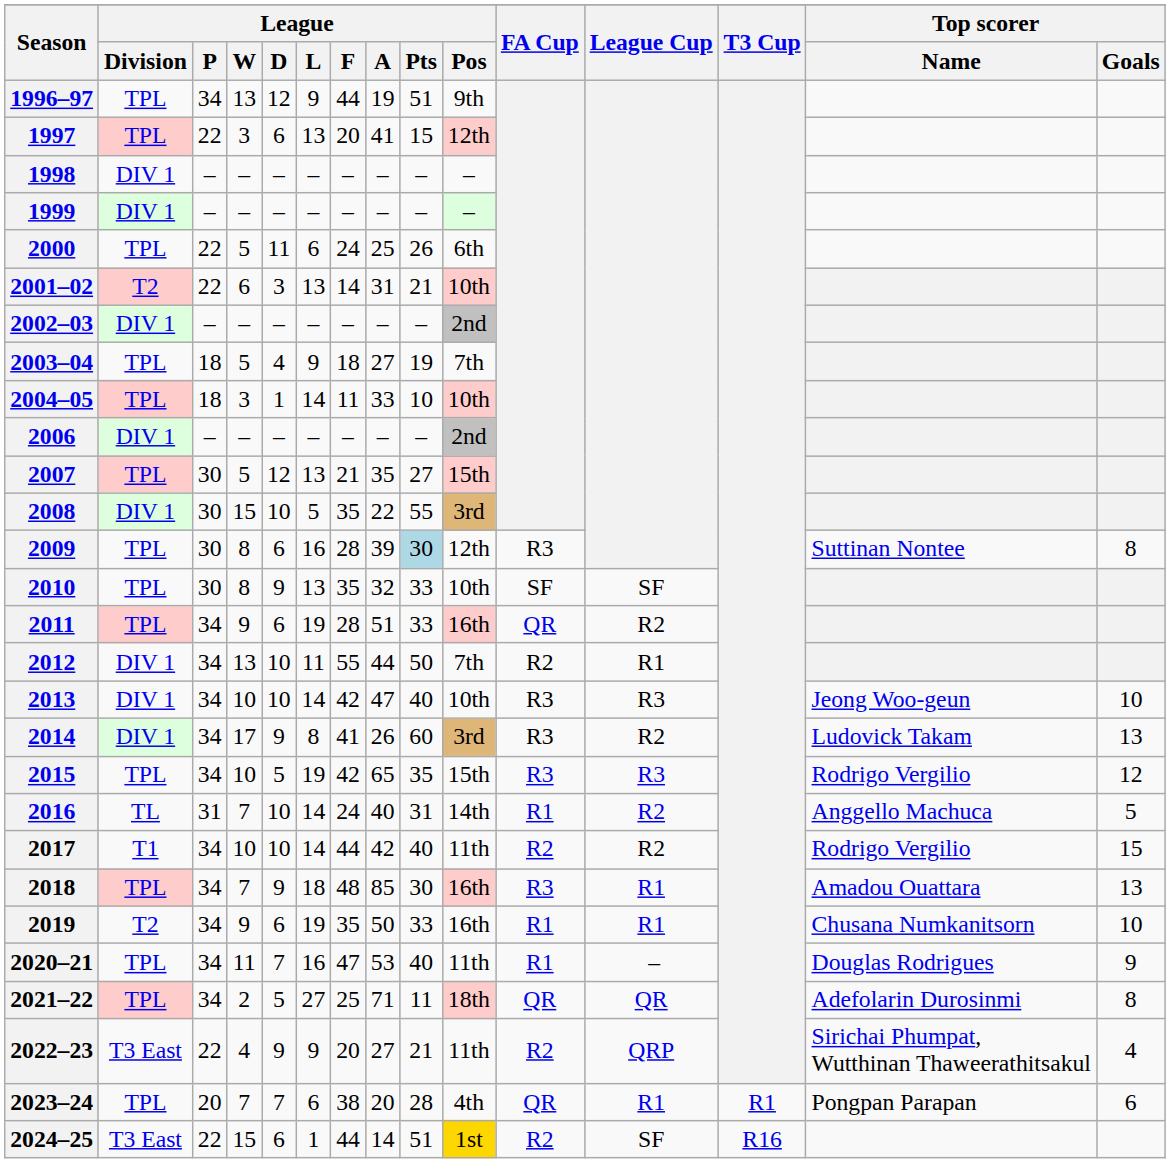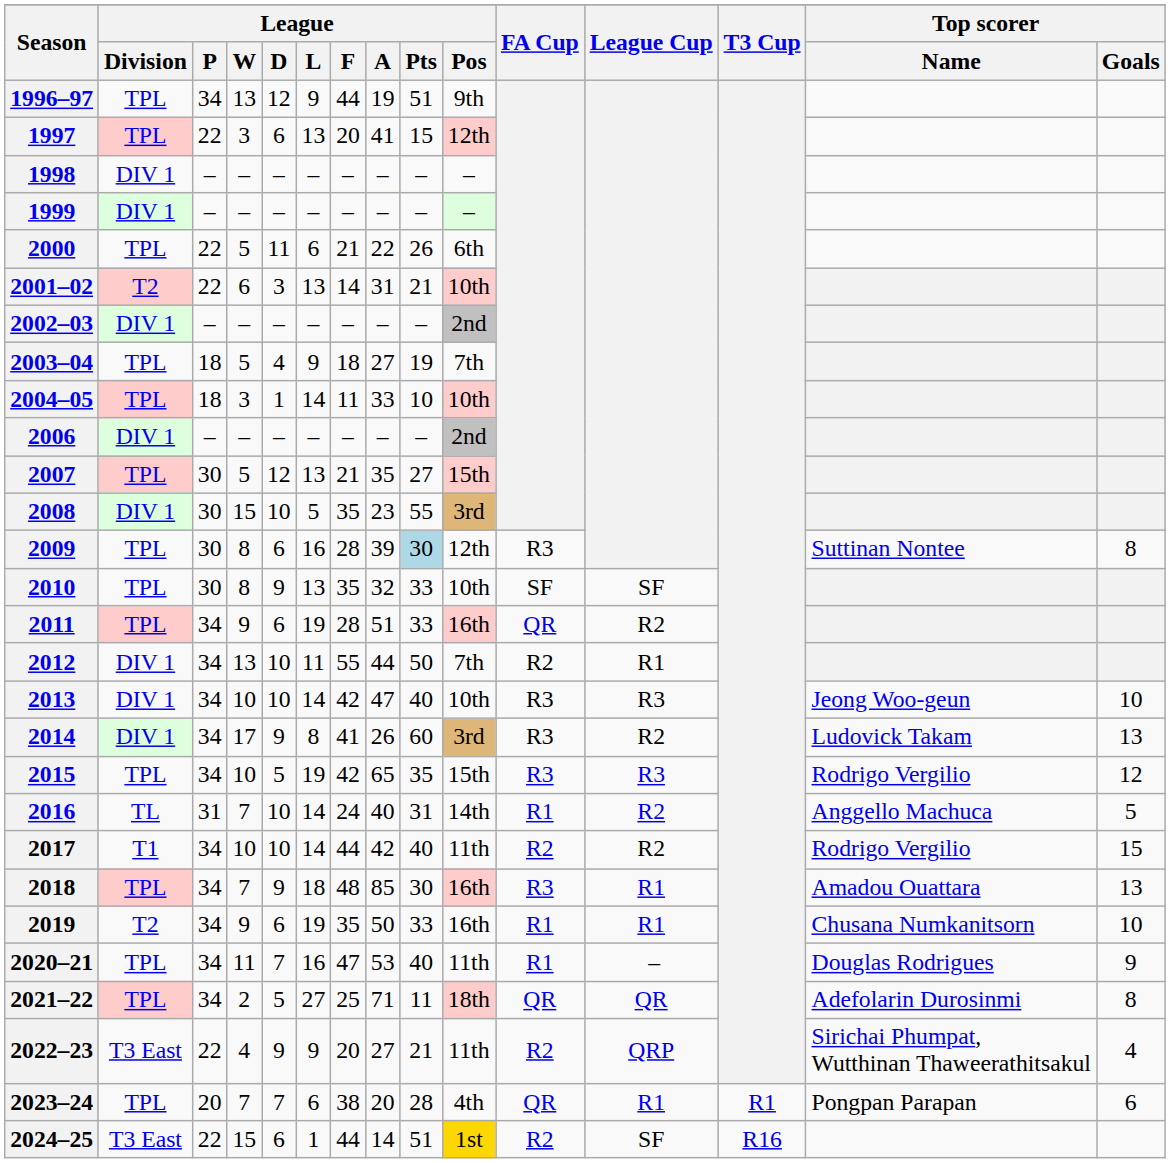2000 | League / F: 24 -> 21
2000 | League / A: 25 -> 22
2008 | League / A: 22 -> 23
